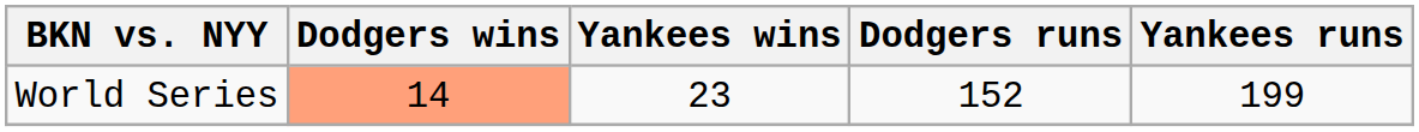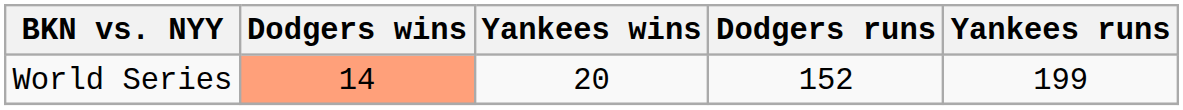World Series | Yankees wins: 23 -> 20
